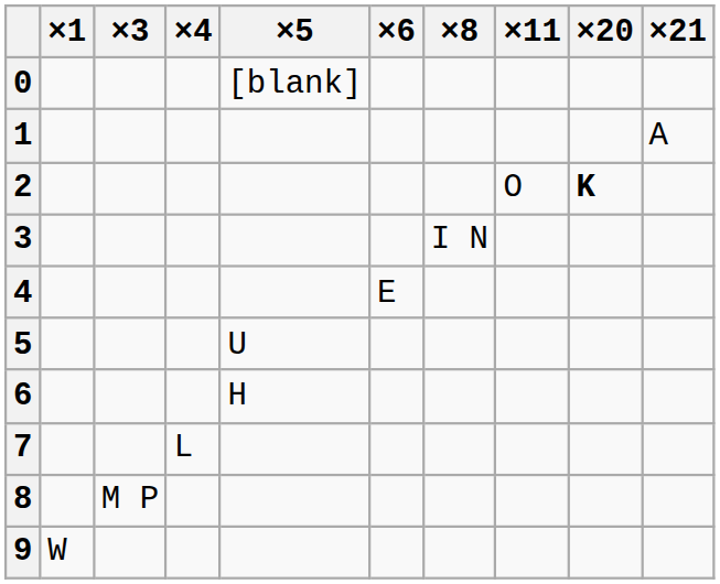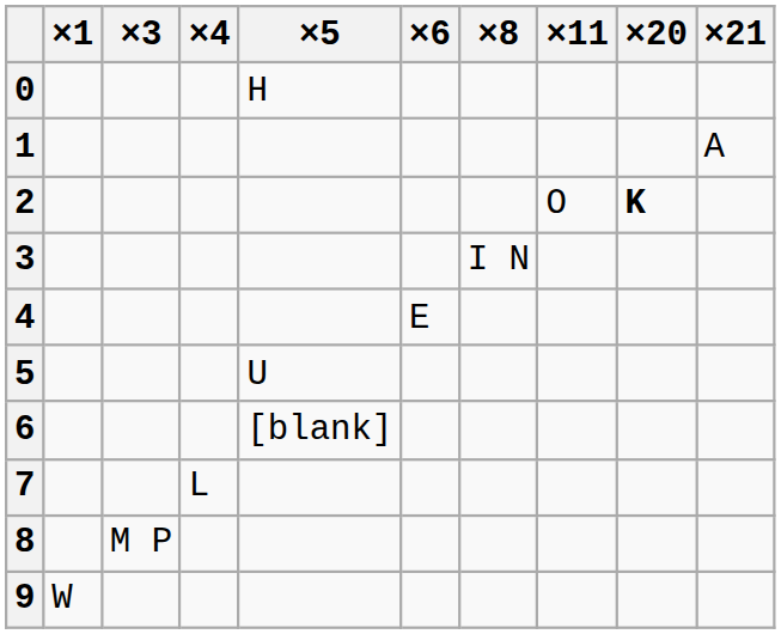0 | ×5: [blank] -> H
6 | ×5: H -> [blank]
